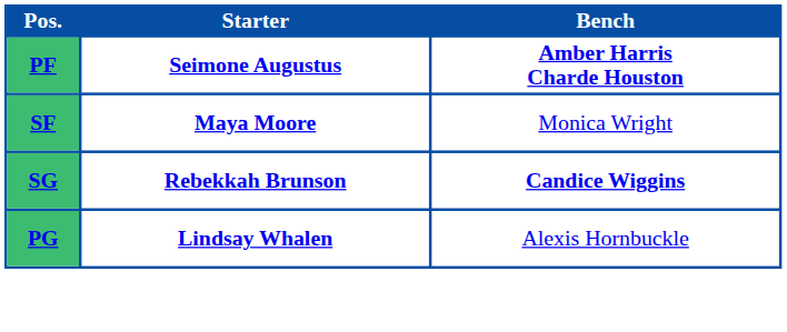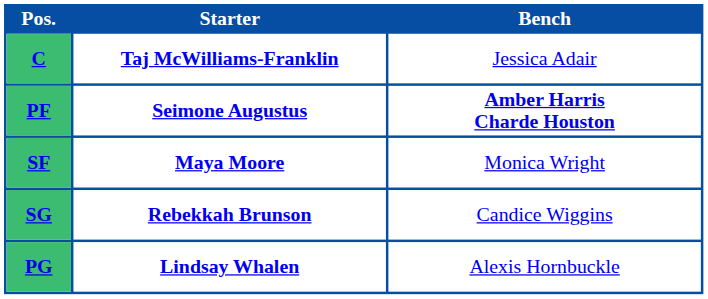+ row: C | Taj McWilliams-Franklin | Jessica Adair
SG | Bench: bold -> normal
